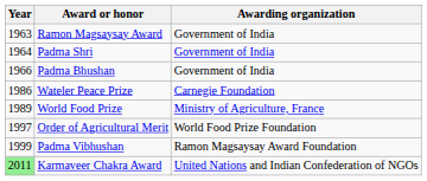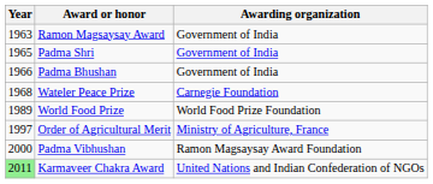Padma Shri | Year: 1964 -> 1965
Wateler Peace Prize | Year: 1986 -> 1968
World Food Prize | Awarding organization: Ministry of Agriculture, France -> World Food Prize Foundation
Order of Agricultural Merit | Awarding organization: World Food Prize Foundation -> Ministry of Agriculture, France
Padma Vibhushan | Year: 1999 -> 2000
